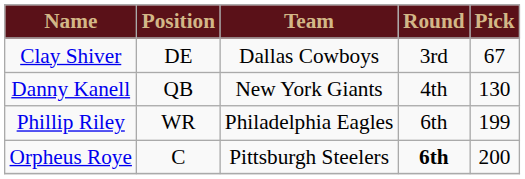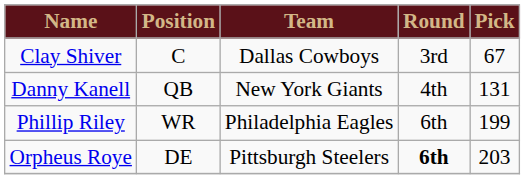Clay Shiver | Position: DE -> C
Danny Kanell | Pick: 130 -> 131
Orpheus Roye | Position: C -> DE
Orpheus Roye | Pick: 200 -> 203
